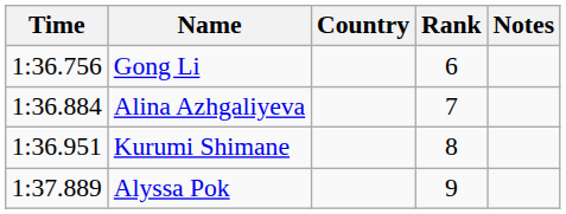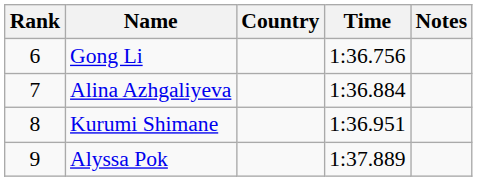columns swapped: Rank <-> Time
